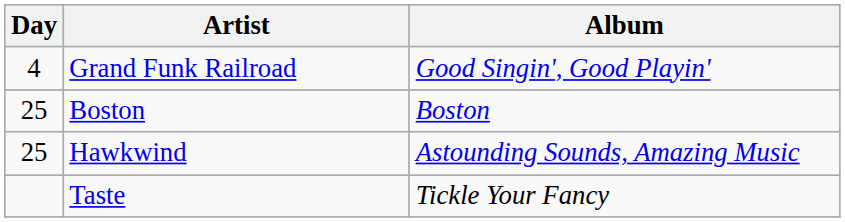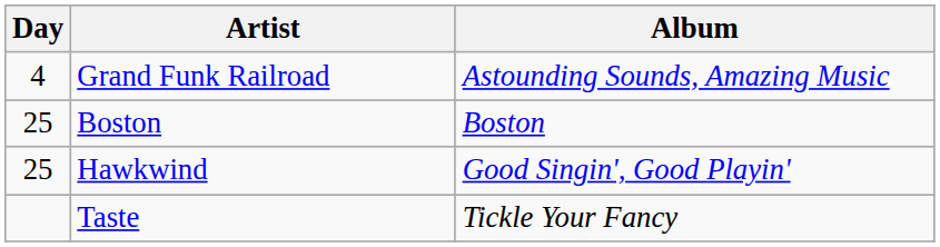Grand Funk Railroad | Album: Good Singin', Good Playin' -> Astounding Sounds, Amazing Music
Hawkwind | Album: Astounding Sounds, Amazing Music -> Good Singin', Good Playin'
